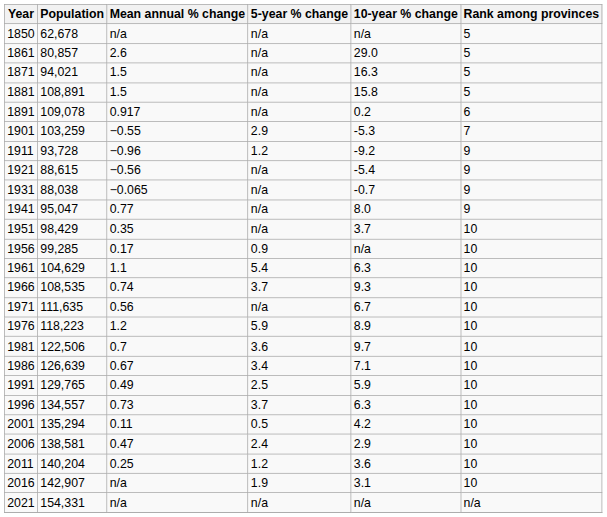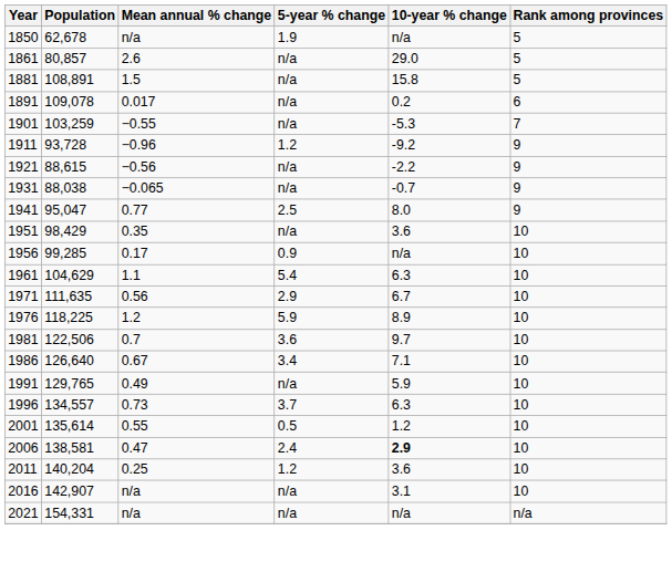1850 | 5-year % change: n/a -> 1.9
- row: 1871 | 94,021 | 1.5 | n/a | 16.3 | 5
1891 | Mean annual % change: 0.917 -> 0.017
1901 | 5-year % change: 2.9 -> n/a
1921 | 10-year % change: -5.4 -> -2.2
1941 | 5-year % change: n/a -> 2.5
1951 | 10-year % change: 3.7 -> 3.6
- row: 1966 | 108,535 | 0.74 | 3.7 | 9.3 | 10
1971 | 5-year % change: n/a -> 2.9
1976 | Population: 118,223 -> 118,225
1986 | Population: 126,639 -> 126,640
1991 | 5-year % change: 2.5 -> n/a
2001 | Population: 135,294 -> 135,614
2001 | Mean annual % change: 0.11 -> 0.55
2001 | 10-year % change: 4.2 -> 1.2
2006 | 10-year % change: normal -> bold
2016 | 5-year % change: 1.9 -> n/a
